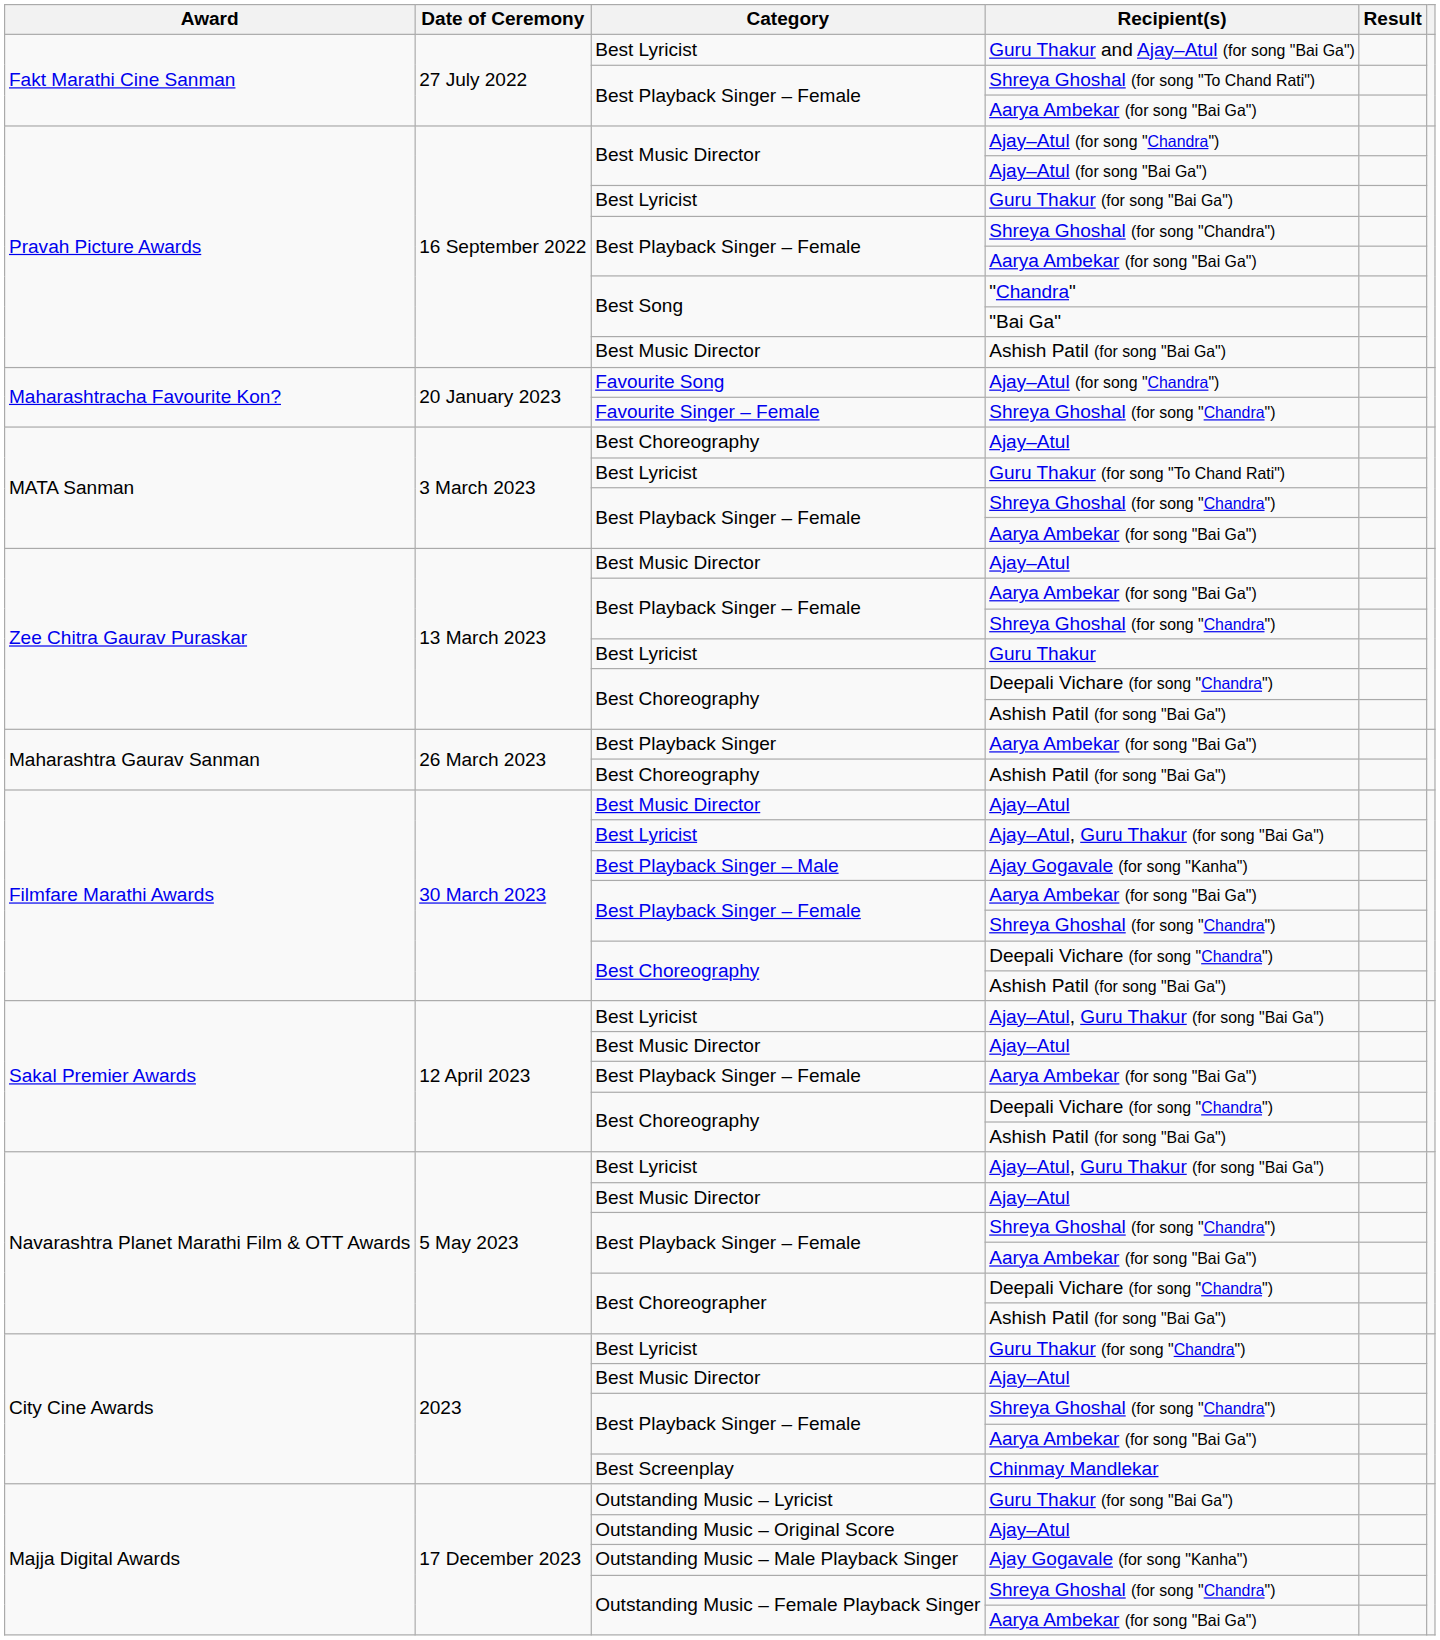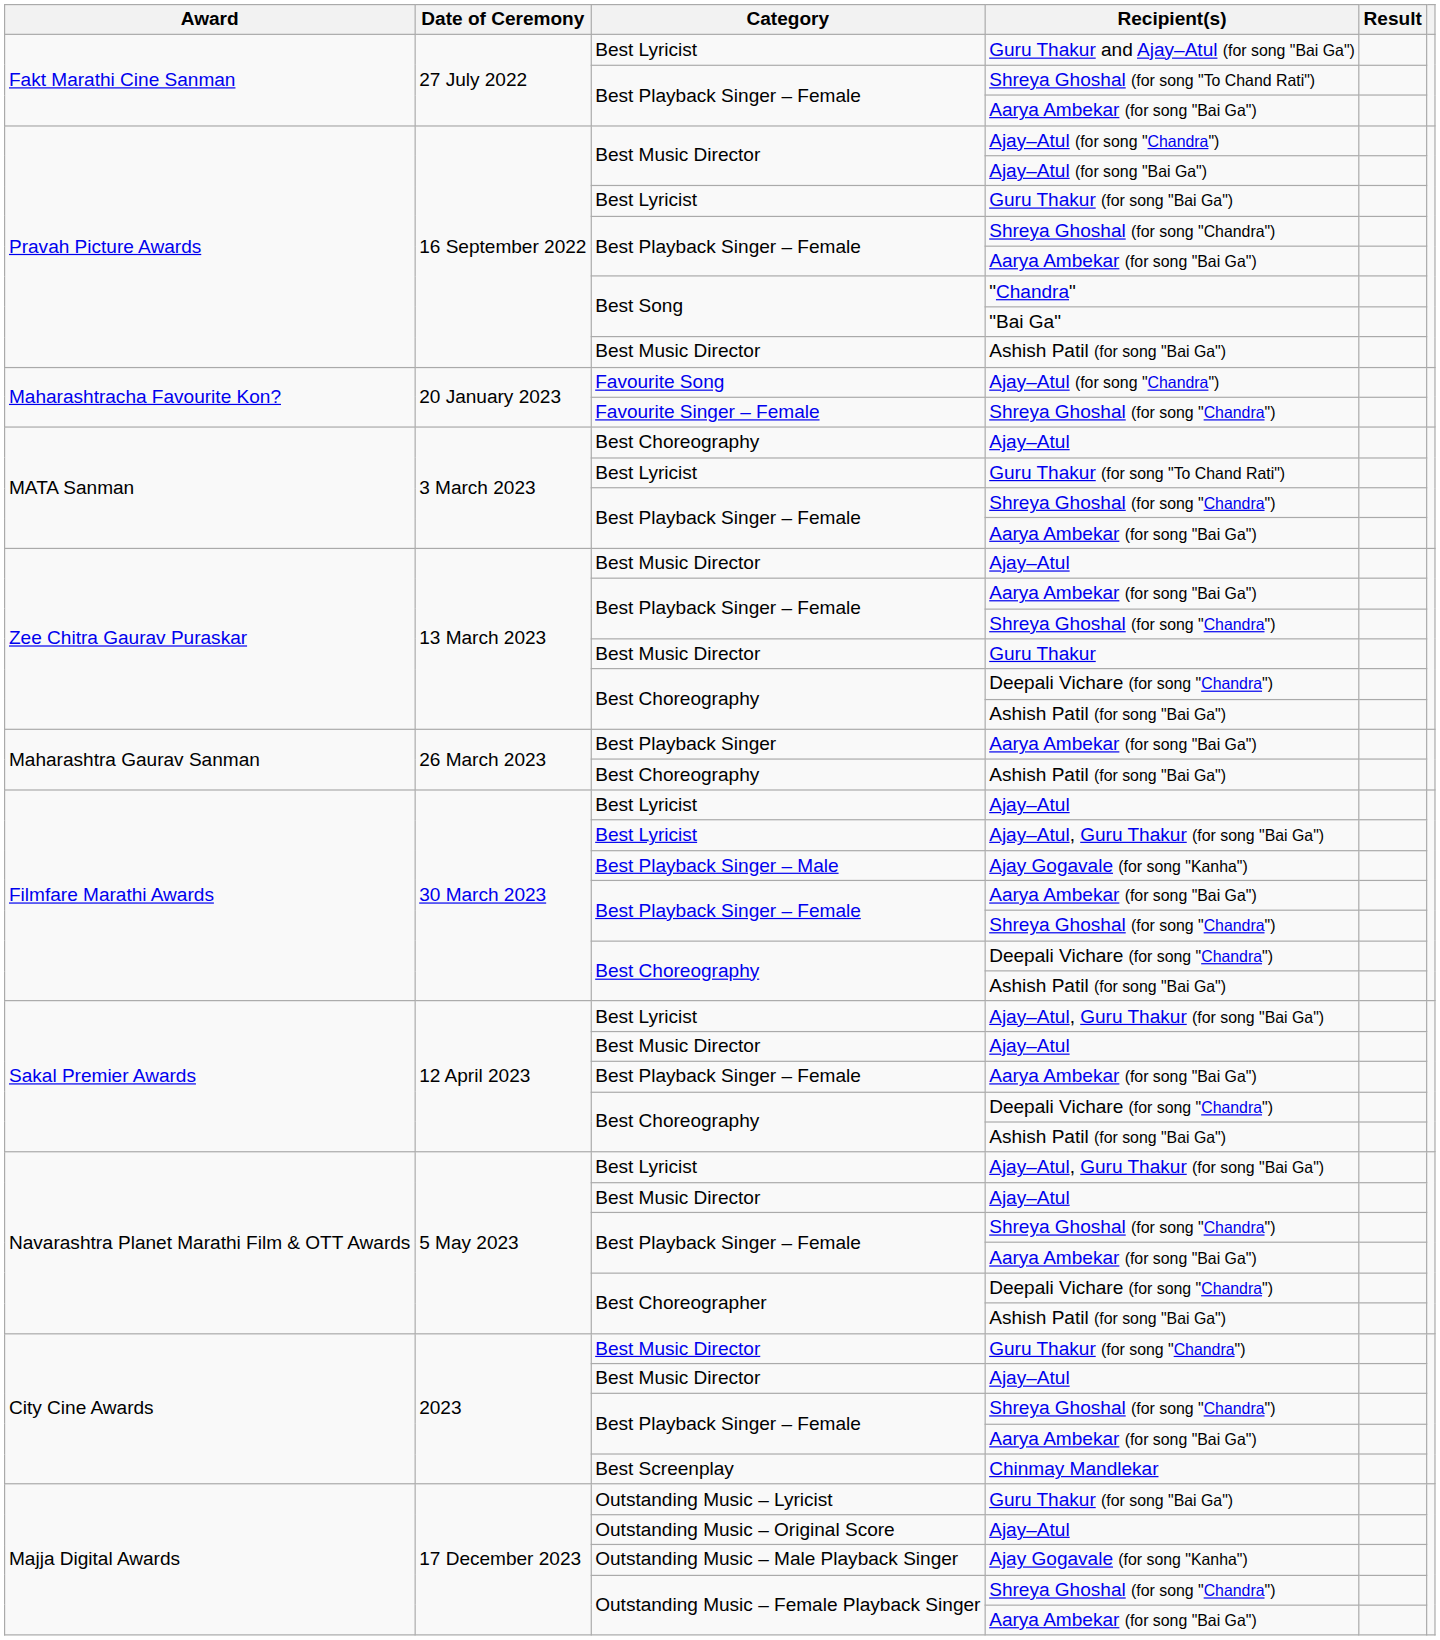Guru Thakur | Category: Best Lyricist -> Best Music Director
Filmfare Marathi Awards / Ajay–Atul | Category: Best Music Director -> Best Lyricist
Guru Thakur (for song "Chandra") | Category: Best Lyricist -> Best Music Director
